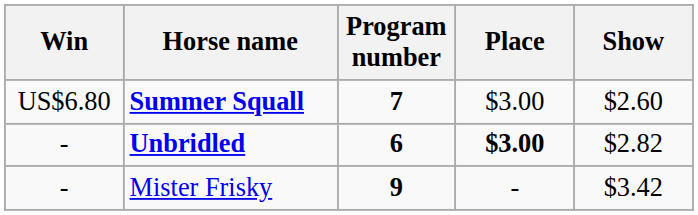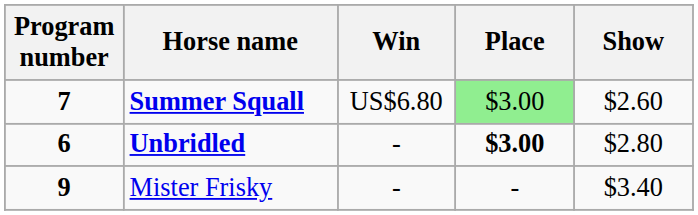columns swapped: Program number <-> Win
Summer Squall | Place: no background -> lightgreen background
Unbridled | Show: $2.82 -> $2.80
Mister Frisky | Show: $3.42 -> $3.40
